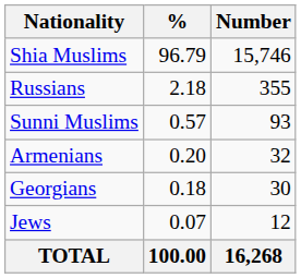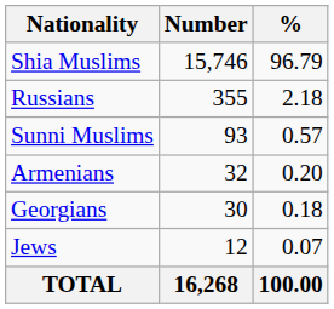columns swapped: Number <-> %
